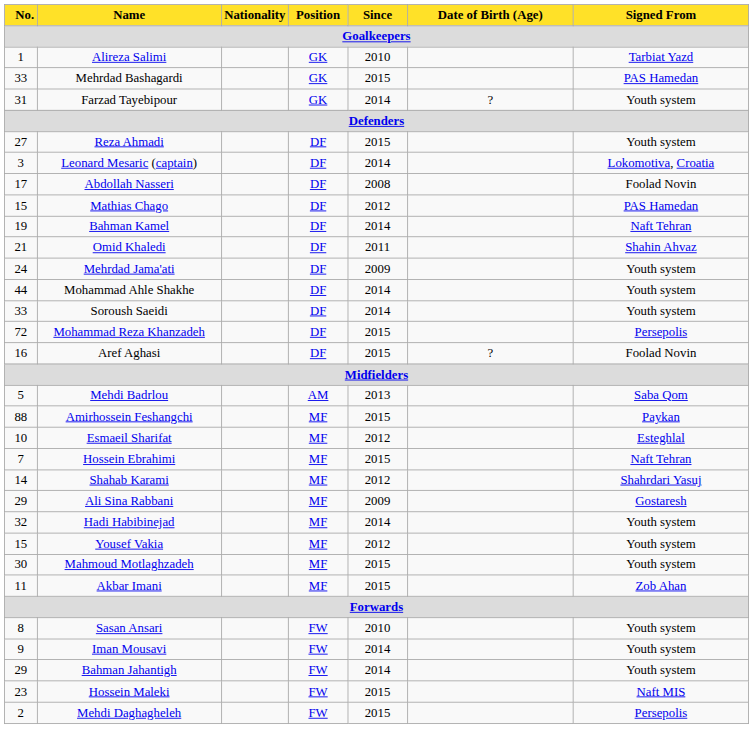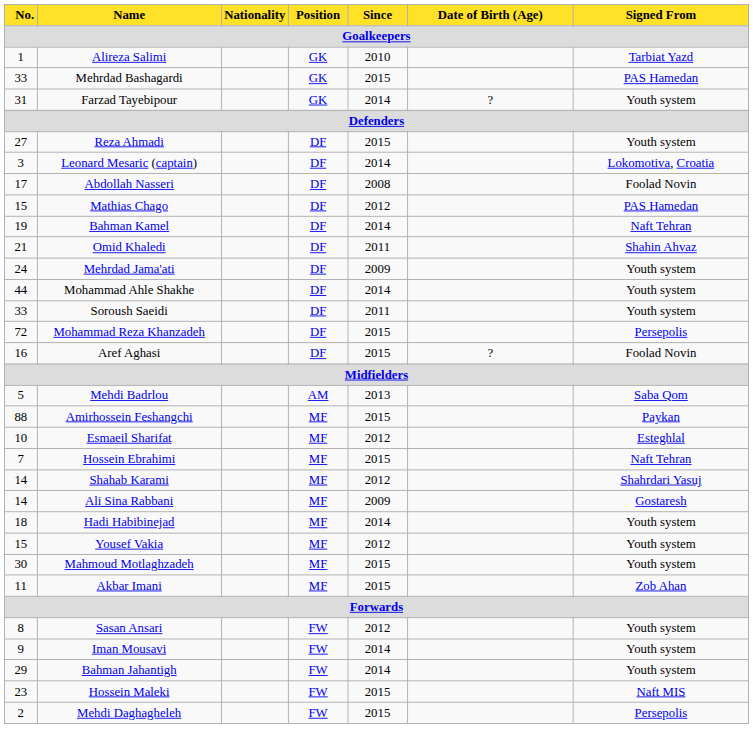Soroush Saeidi | Since / Goalkeepers: 2014 -> 2011
Ali Sina Rabbani | No. / Goalkeepers: 29 -> 14
Hadi Habibinejad | No. / Goalkeepers: 32 -> 18
Sasan Ansari | Since / Goalkeepers: 2010 -> 2012
